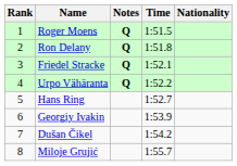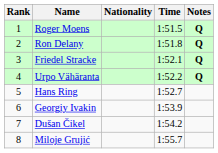columns swapped: Nationality <-> Notes
